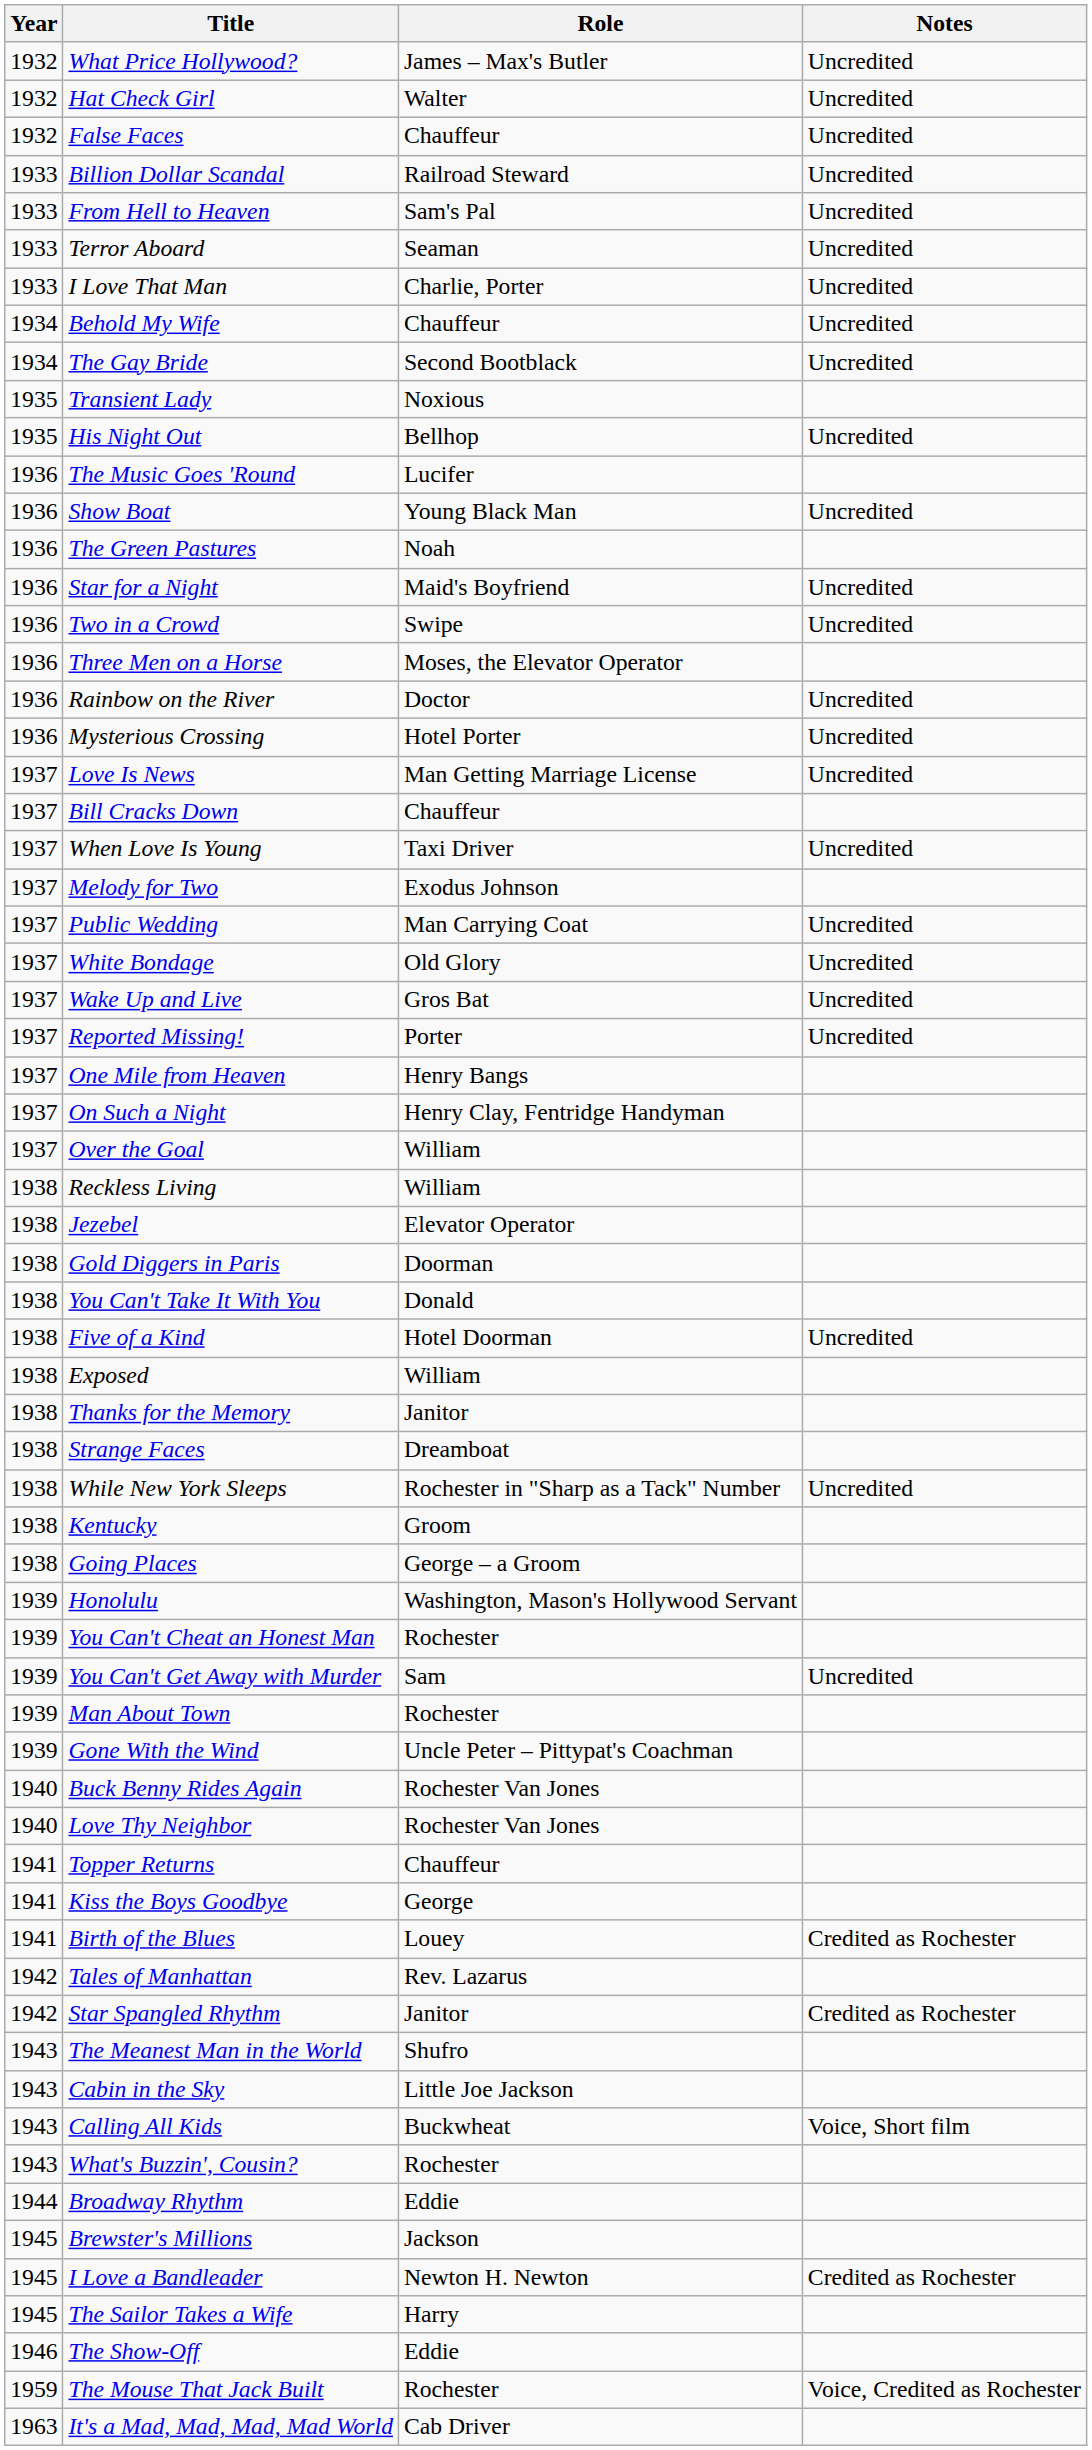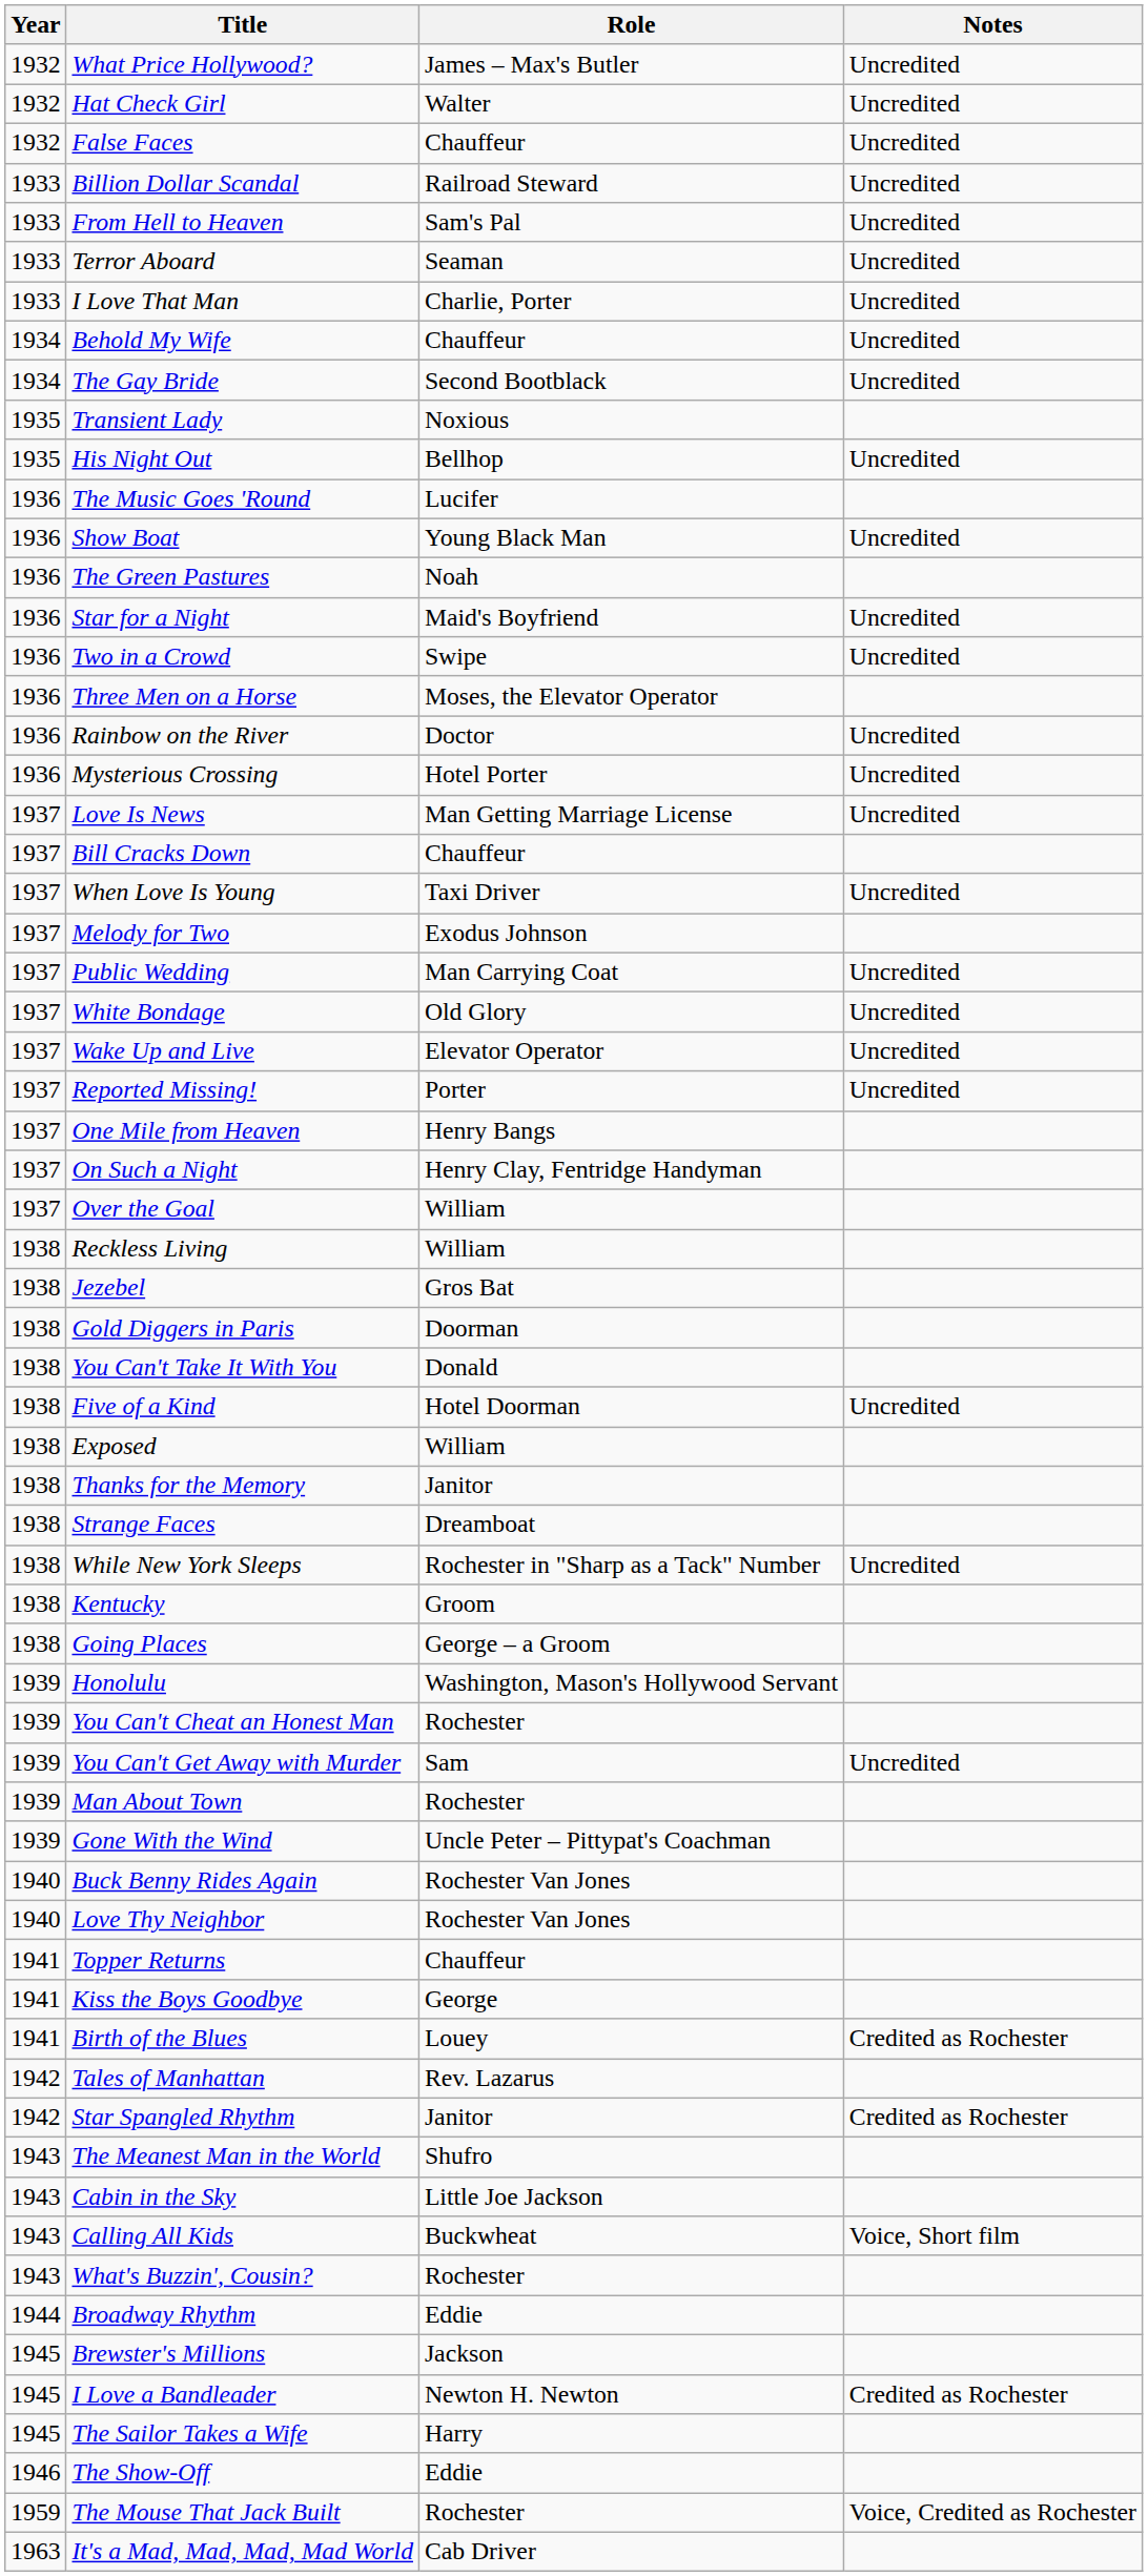Wake Up and Live | Role: Gros Bat -> Elevator Operator
Jezebel | Role: Elevator Operator -> Gros Bat
